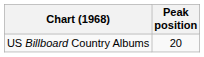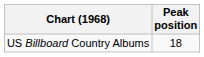US Billboard Country Albums | Peak position: 20 -> 18
